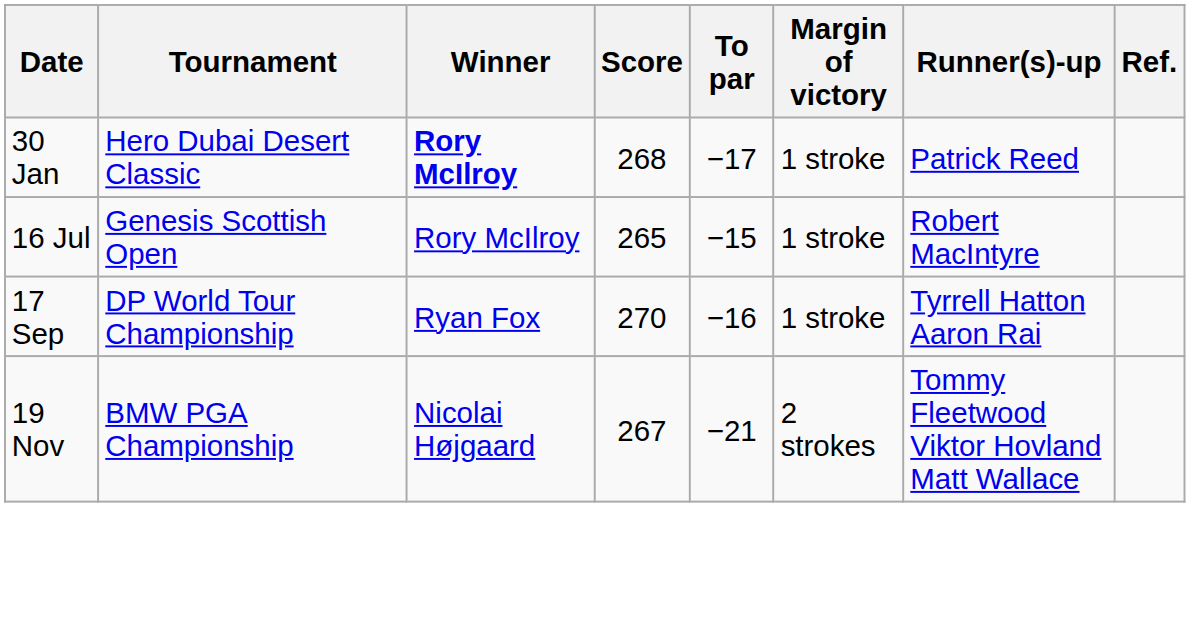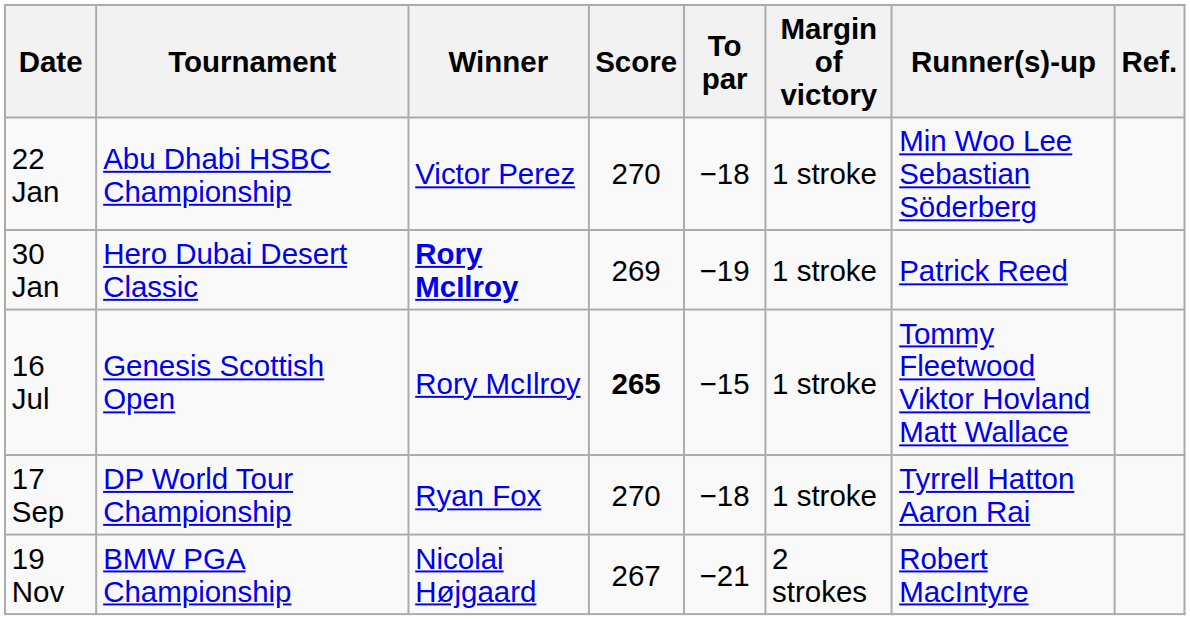+ row: 22 Jan | Abu Dhabi HSBC Championship | Victor Perez | 270 | −18 | 1 stroke | Min Woo Lee Sebastian Söderberg
30 Jan | Score: 268 -> 269
30 Jan | To par: −17 -> −19
16 Jul | Score: normal -> bold
16 Jul | Runner(s)-up: Robert MacIntyre -> Tommy Fleetwood Viktor Hovland Matt Wallace
17 Sep | To par: −16 -> −18
19 Nov | Runner(s)-up: Tommy Fleetwood Viktor Hovland Matt Wallace -> Robert MacIntyre
